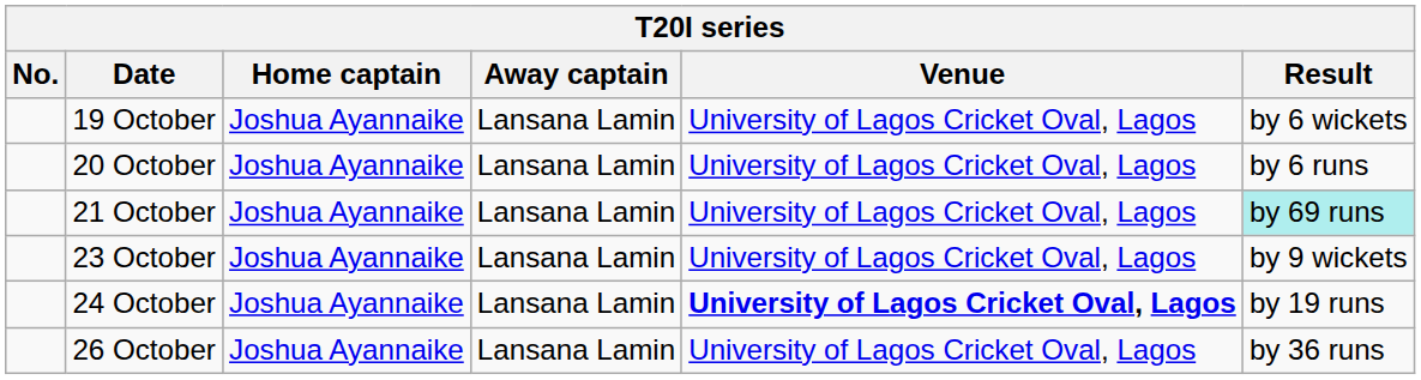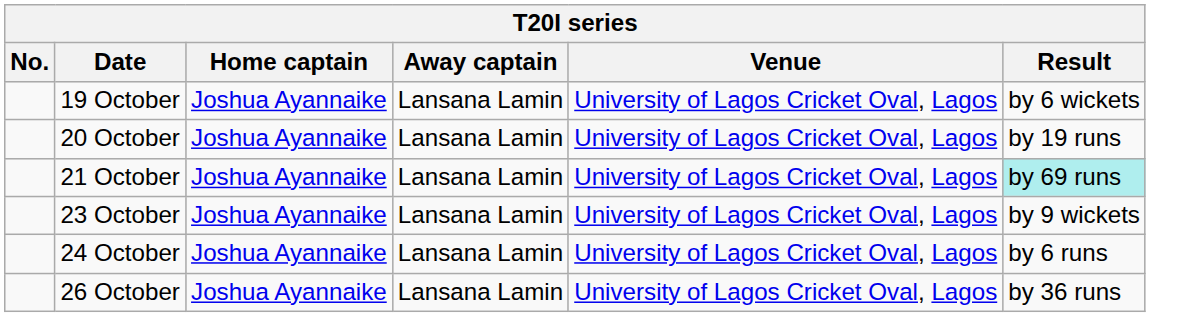20 October | Result: by 6 runs -> by 19 runs
24 October | Venue: bold -> normal
24 October | Result: by 19 runs -> by 6 runs
